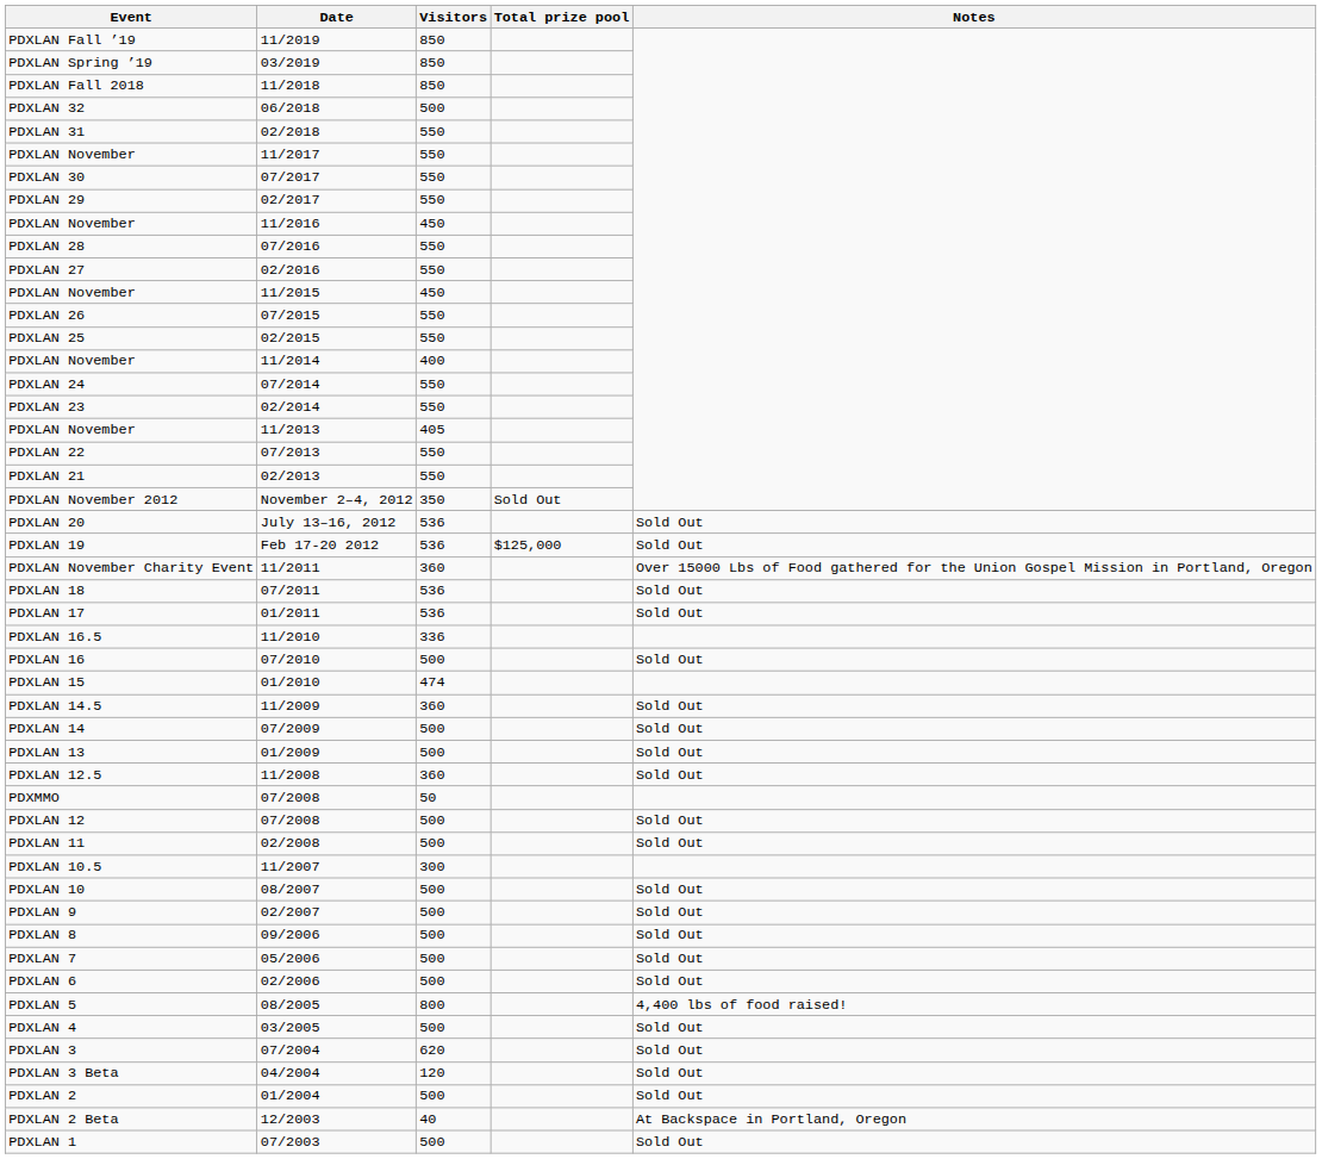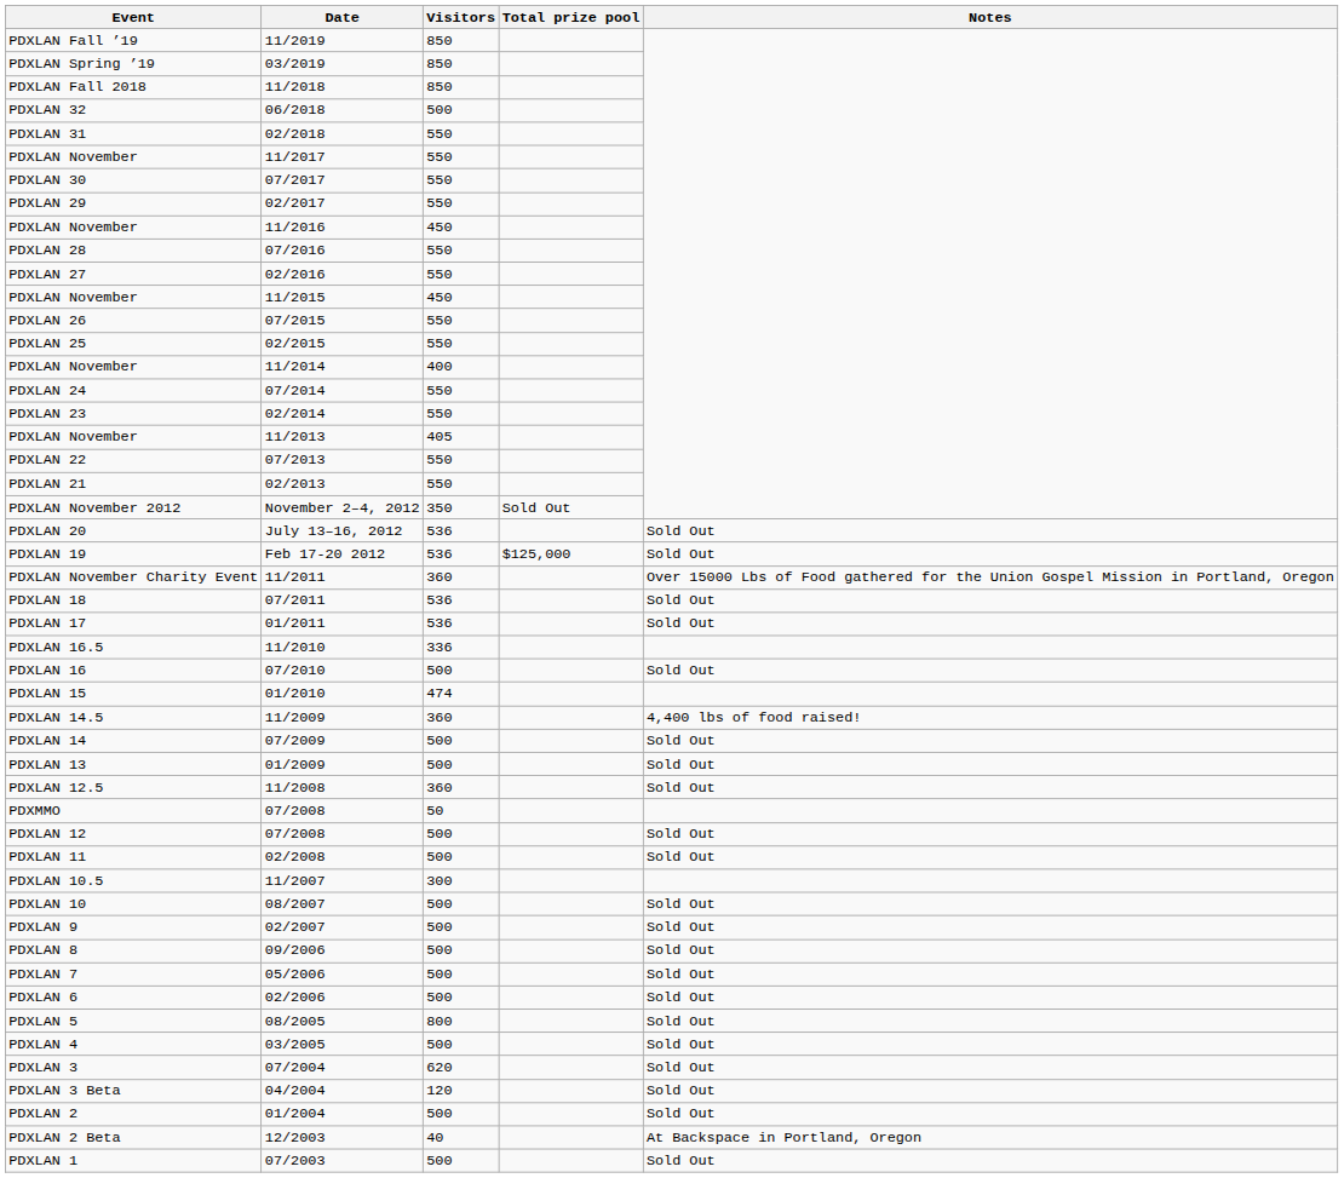PDXLAN 14.5 | Notes: Sold Out -> 4,400 lbs of food raised!
PDXLAN 5 | Notes: 4,400 lbs of food raised! -> Sold Out
